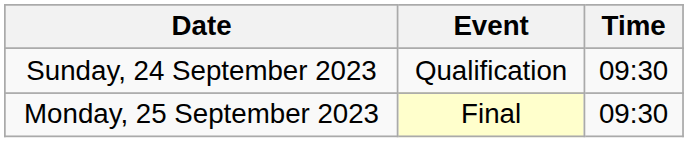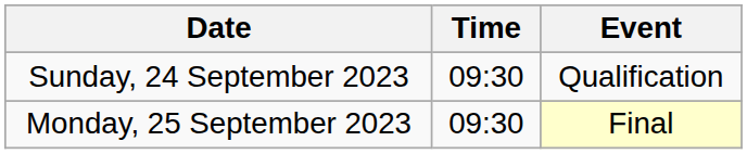columns swapped: Time <-> Event
